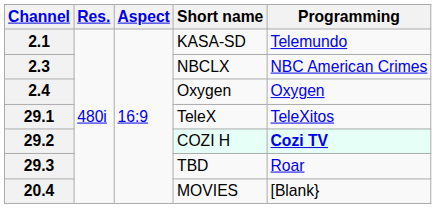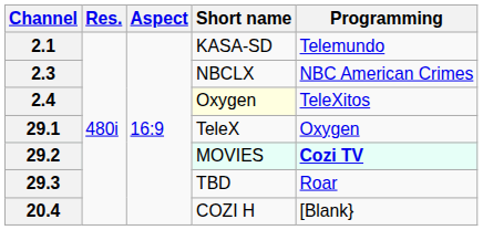2.4 | Short name: no background -> lightyellow background
2.4 | Programming: Oxygen -> TeleXitos
29.1 | Programming: TeleXitos -> Oxygen
29.2 | Short name: COZI H -> MOVIES
20.4 | Short name: MOVIES -> COZI H
